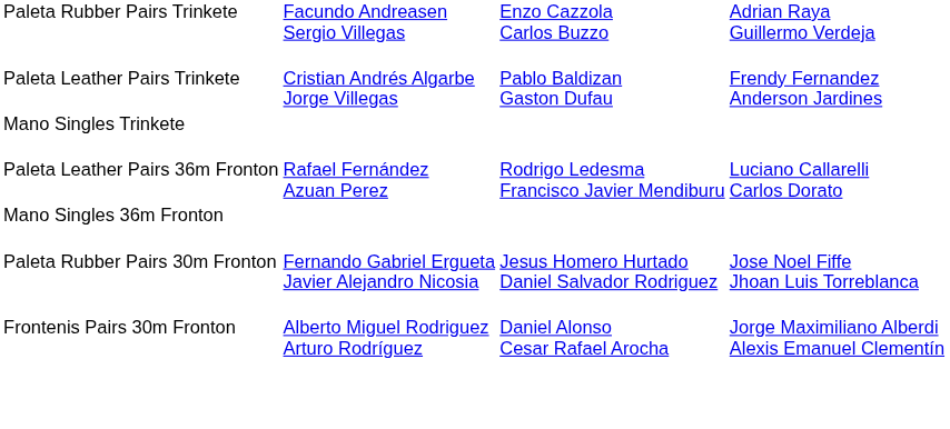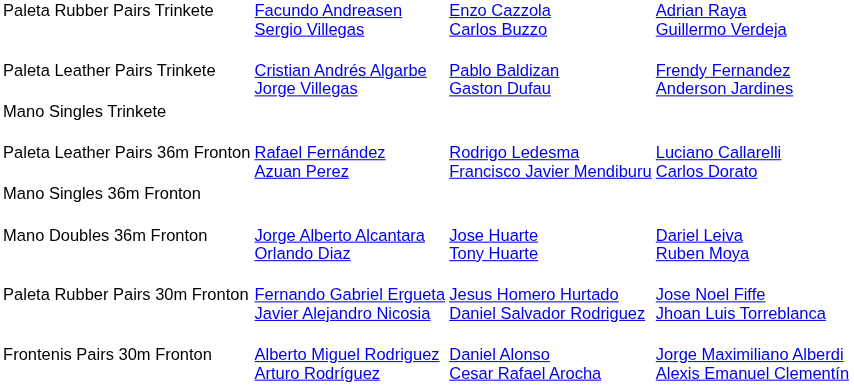+ row: Mano Doubles 36m Fronton | Jorge Alberto Alcantara Orlando Diaz | Jose Huarte Tony Huarte | Dariel Leiva Ruben Moya
